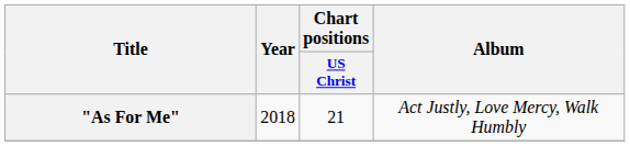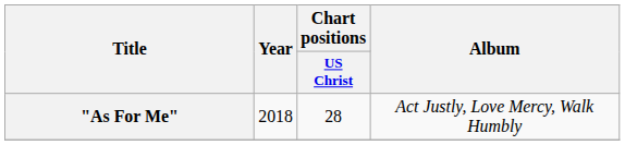"As For Me" | Chart positions / US Christ: 21 -> 28
